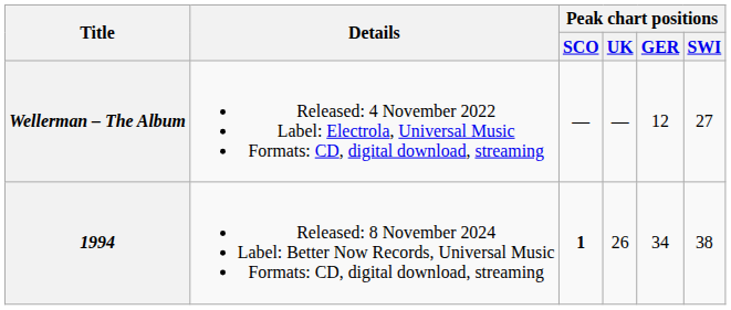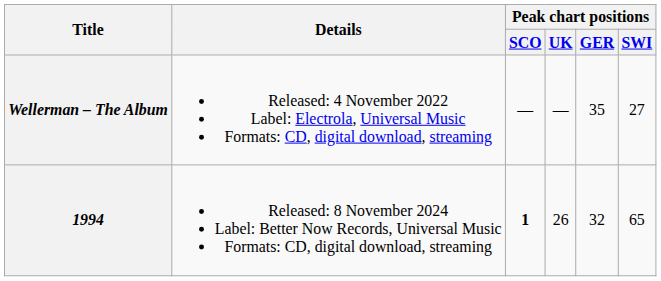Wellerman – The Album | Peak chart positions / GER: 12 -> 35
1994 | Peak chart positions / GER: 34 -> 32
1994 | Peak chart positions / SWI: 38 -> 65
